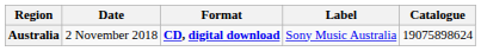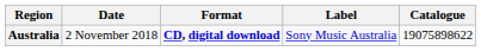Australia | Catalogue: 19075898624 -> 19075898622
